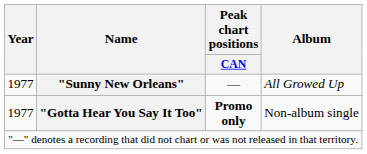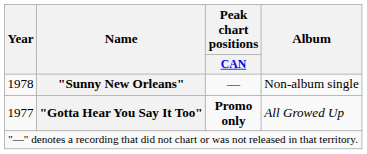"Sunny New Orleans" | Year: 1977 -> 1978
"Sunny New Orleans" | Album: All Growed Up -> Non-album single
"Gotta Hear You Say It Too" | Album: Non-album single -> All Growed Up
